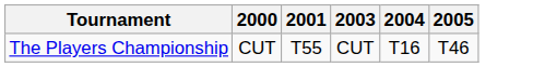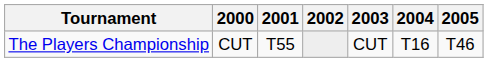+ column: 2002
